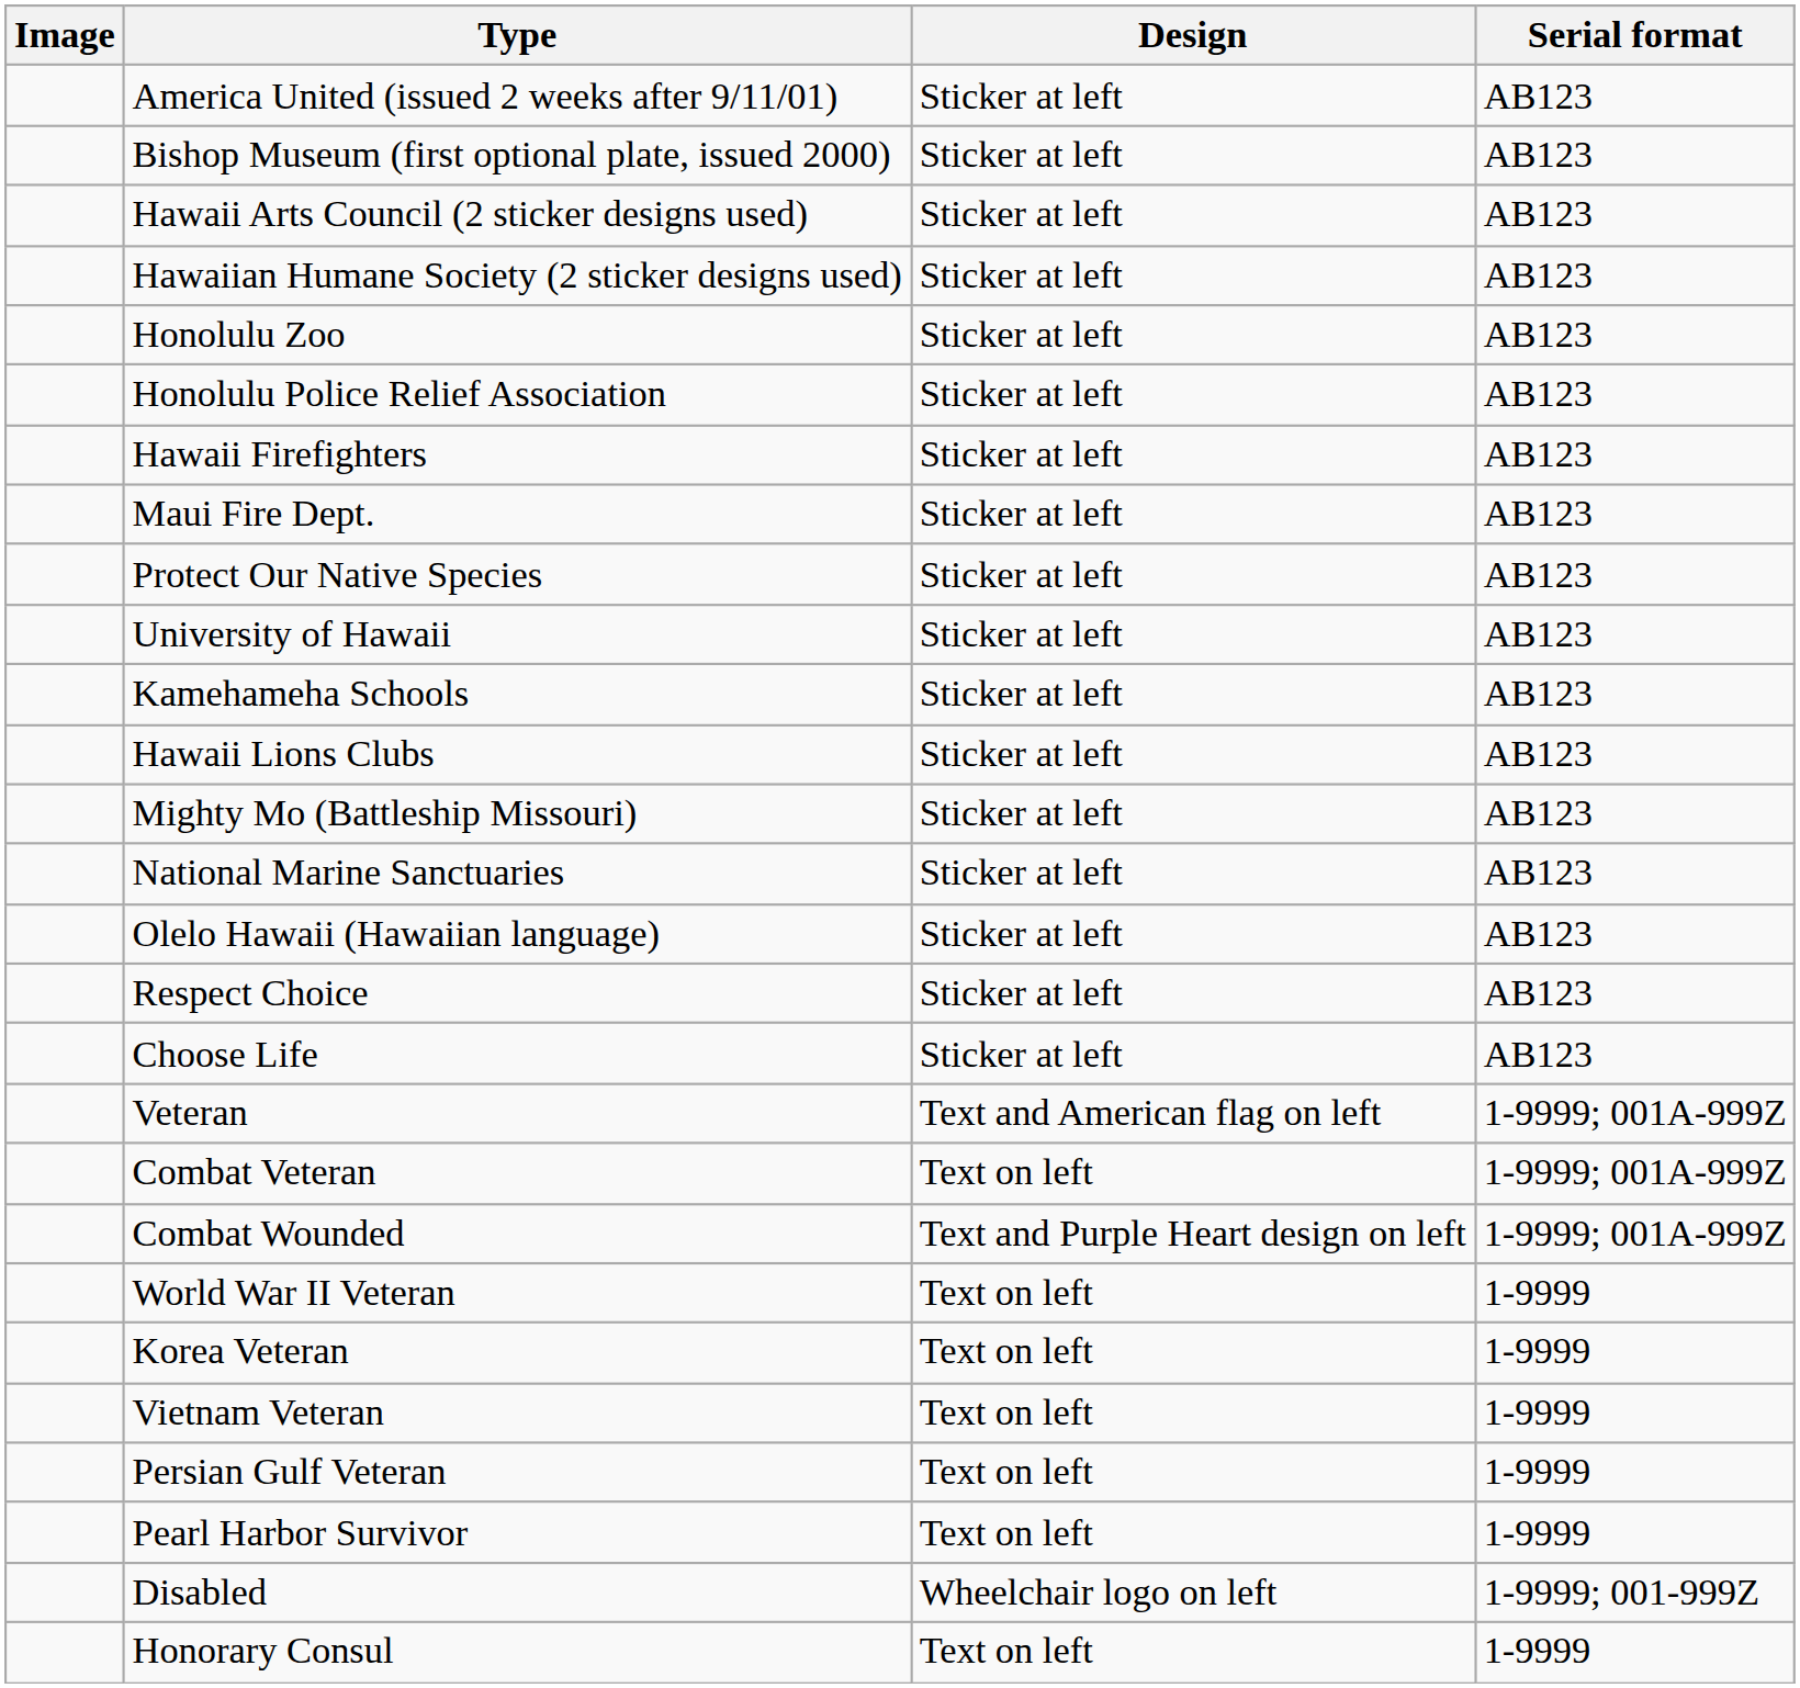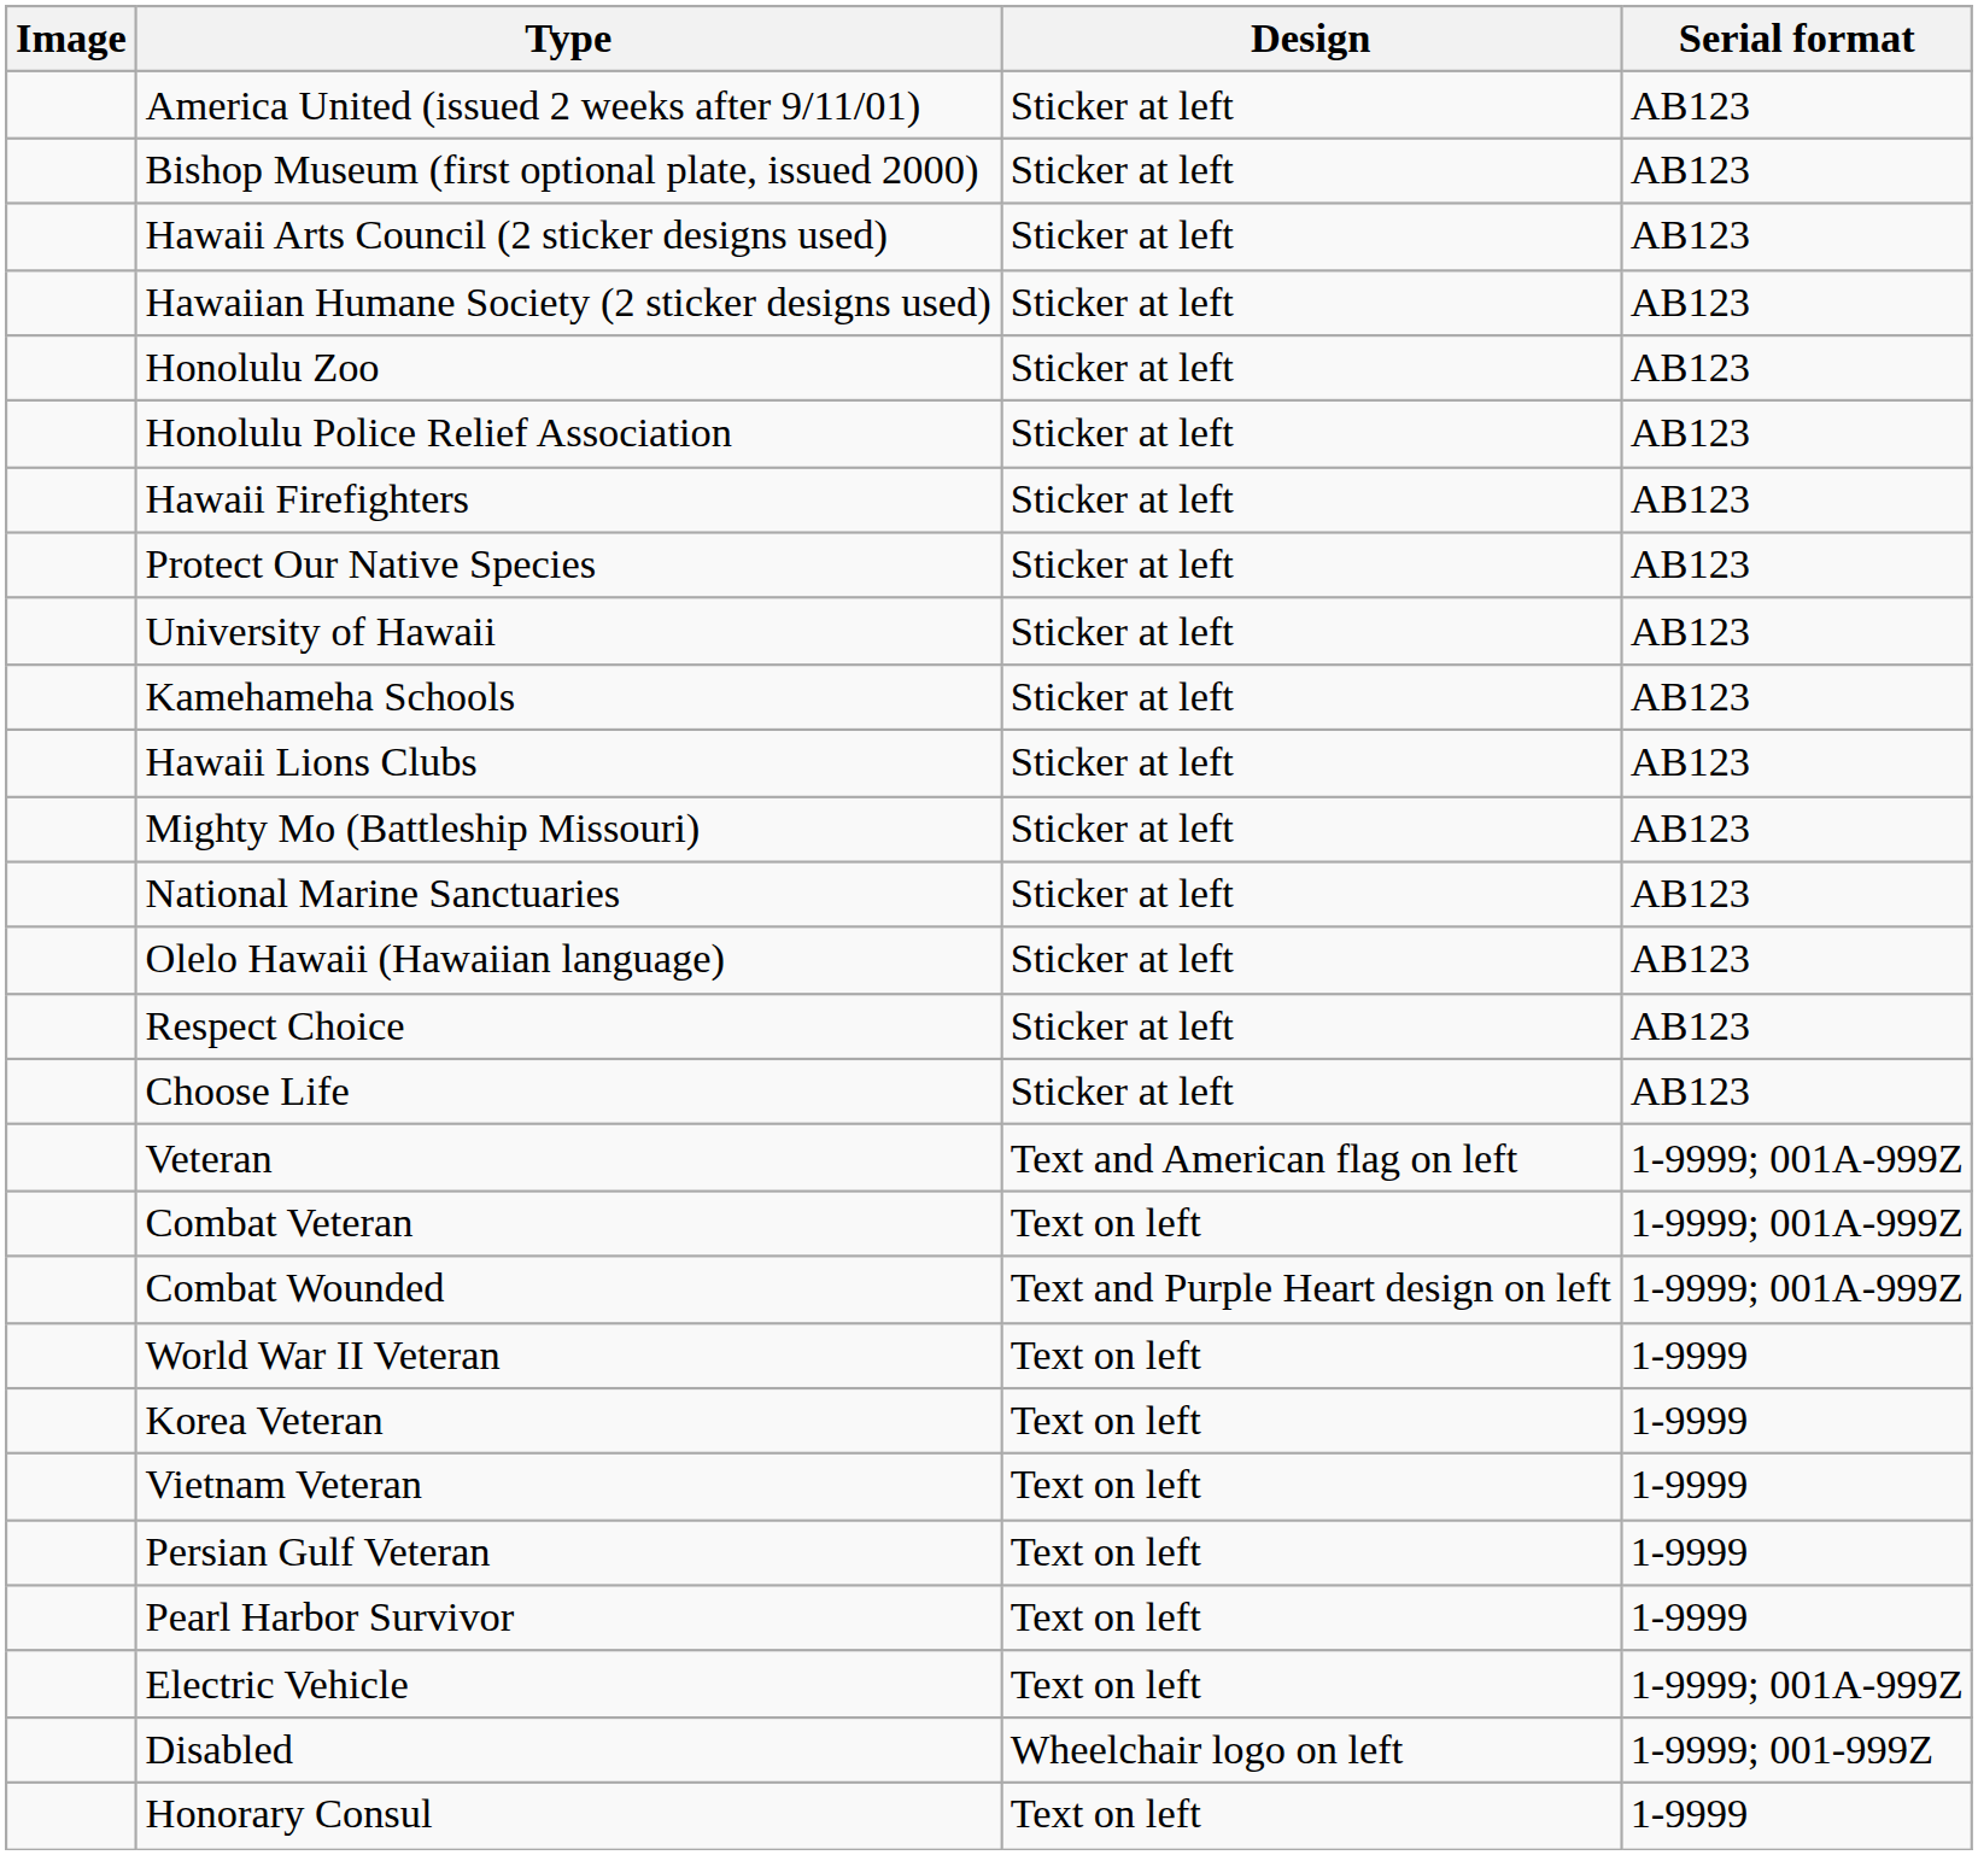- row: Maui Fire Dept. | Sticker at left | AB123
+ row: Electric Vehicle | Text on left | 1-9999; 001A-999Z
